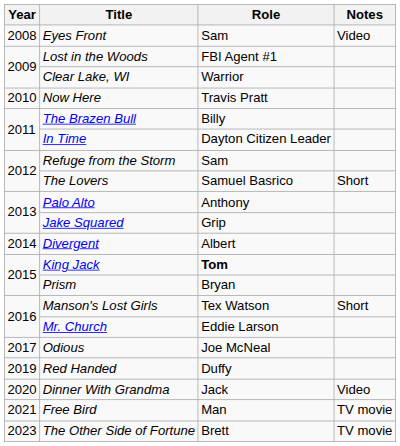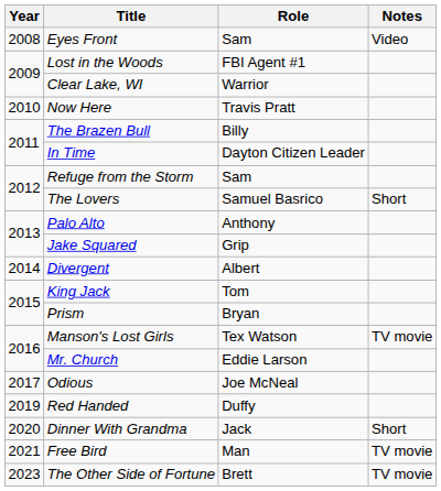King Jack | Role: bold -> normal
Manson's Lost Girls | Notes: Short -> TV movie
Dinner With Grandma | Notes: Video -> Short
